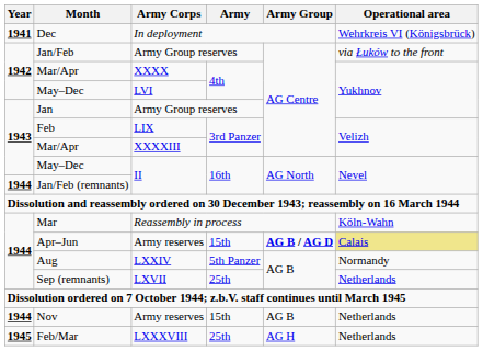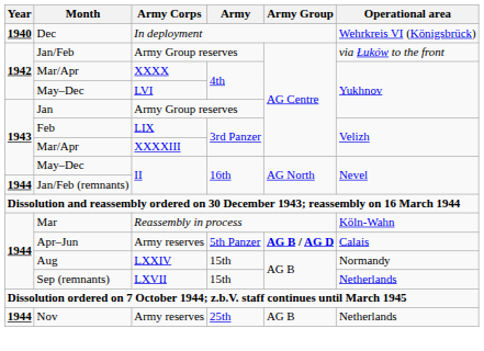Dec | Year: 1941 -> 1940
Apr–Jun | Army: 15th -> 5th Panzer
Apr–Jun | Operational area: khaki background -> no background
Aug | Army: 5th Panzer -> 15th
Sep (remnants) | Army: 25th -> 15th
Nov | Army: 15th -> 25th
- row: 1945 | Feb/Mar | LXXXVIII | 25th | AG H | Netherlands
